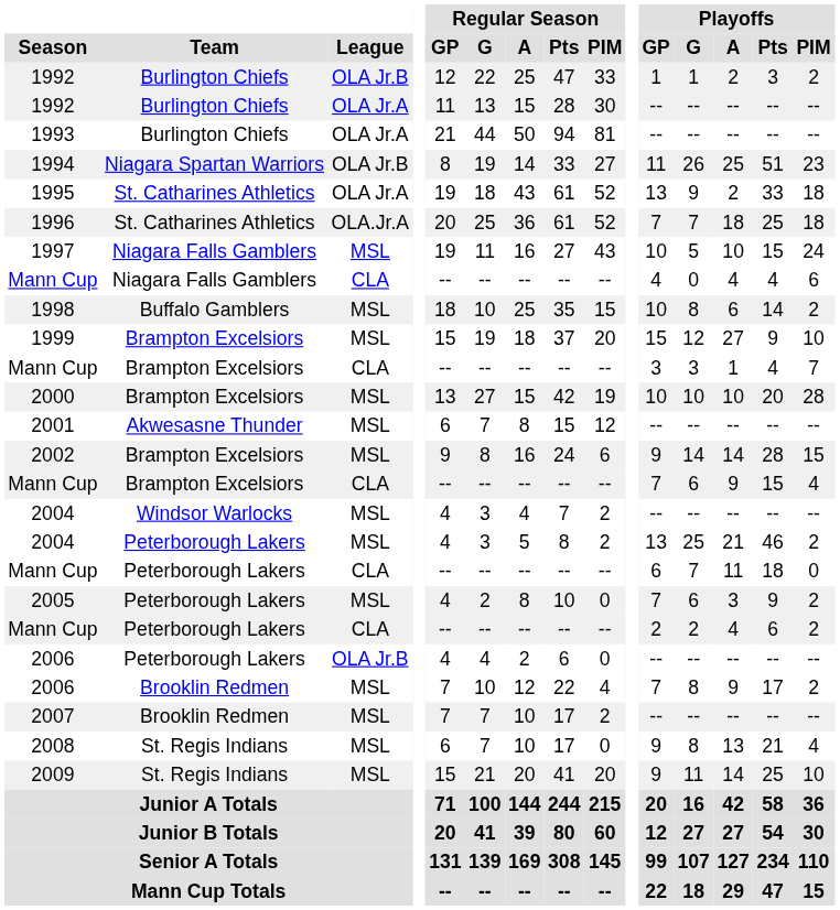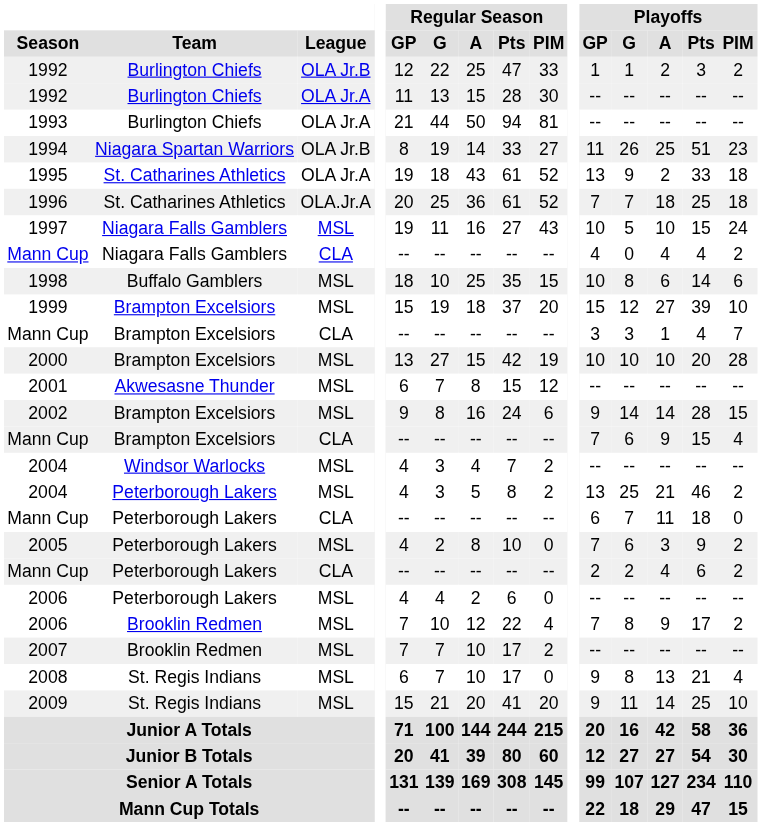Mann Cup / Niagara Falls Gamblers | Playoffs / PIM: 6 -> 2
1998 | Playoffs / PIM: 2 -> 6
1999 | Playoffs / Pts: 9 -> 39
2006 / Peterborough Lakers | League: OLA Jr.B -> MSL
